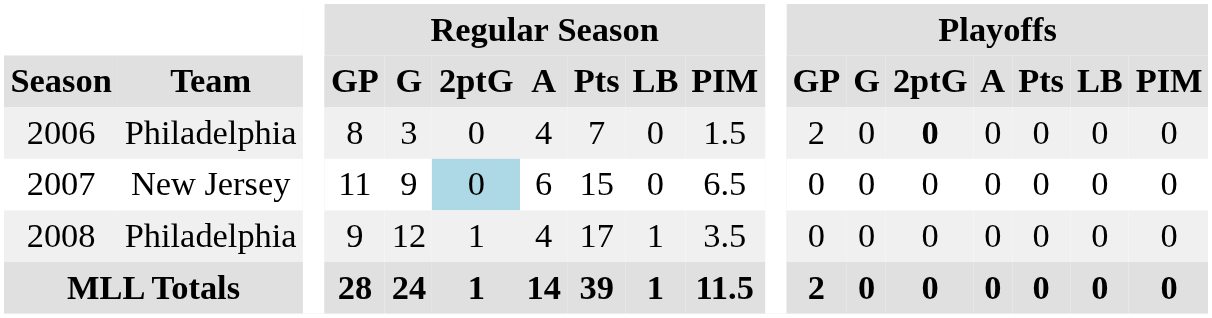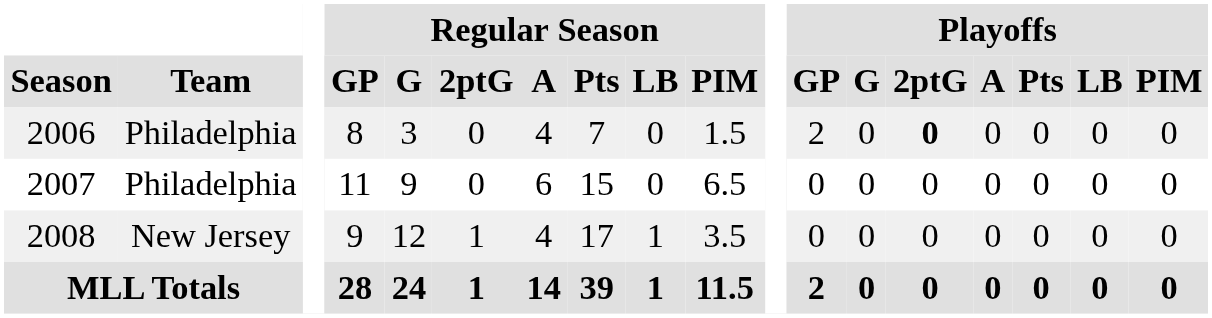2007 | Team: New Jersey -> Philadelphia
2007 | Regular Season / 2ptG: lightblue background -> no background
2008 | Team: Philadelphia -> New Jersey
